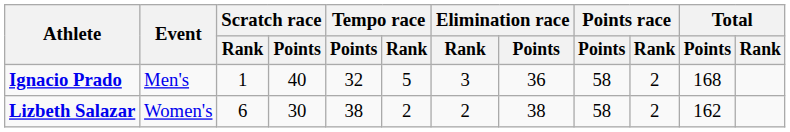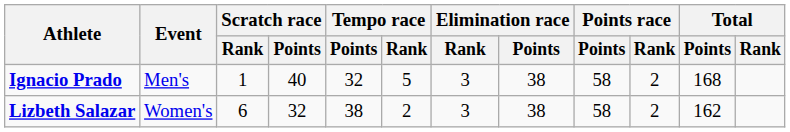Ignacio Prado | Elimination race / Points: 36 -> 38
Lizbeth Salazar | Scratch race / Points: 30 -> 32
Lizbeth Salazar | Elimination race / Rank: 2 -> 3
